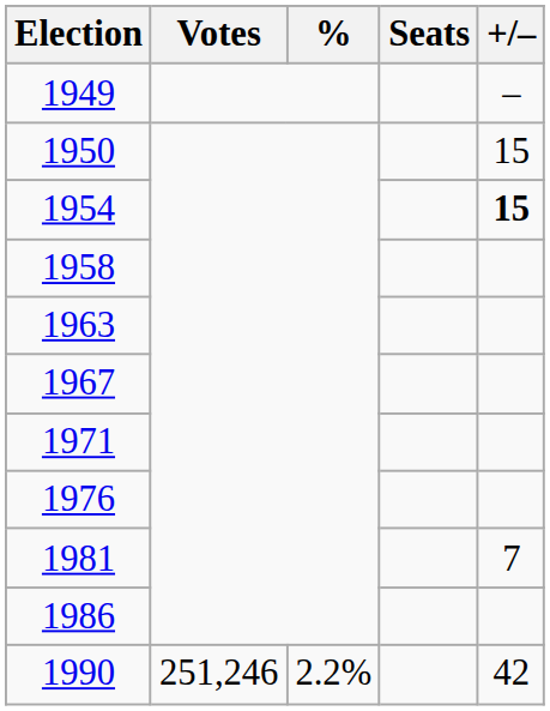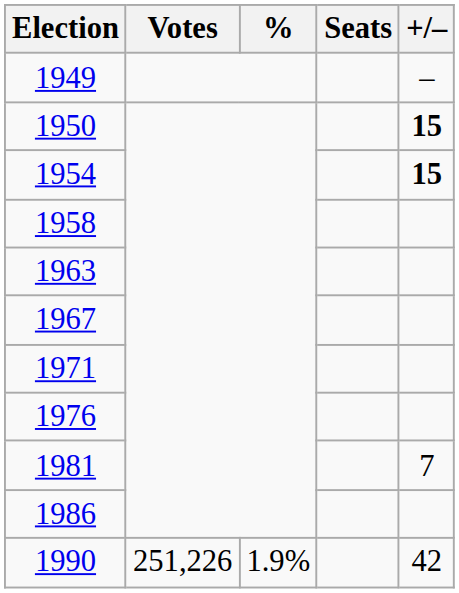1950 | +/–: normal -> bold
1990 | Votes: 251,246 -> 251,226
1990 | %: 2.2% -> 1.9%
